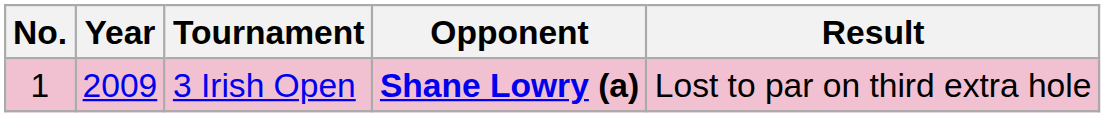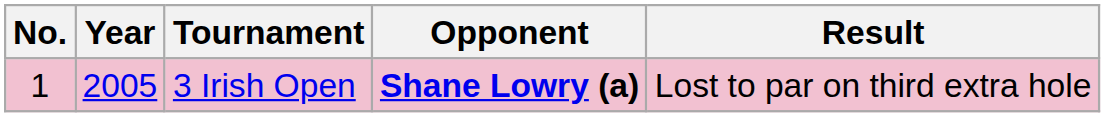3 Irish Open | Year: 2009 -> 2005
